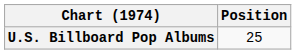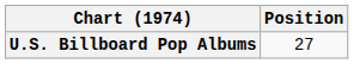U.S. Billboard Pop Albums | Position: 25 -> 27
